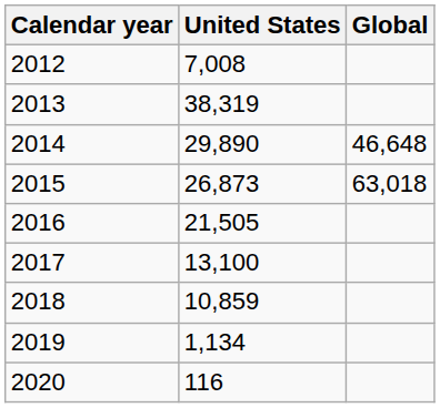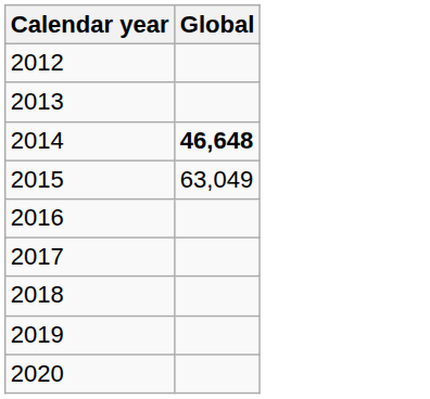- column: United States | 7,008 | 38,319 | 29,890 | 26,873 | 21,505 | 13,100 | 10,859 | 1,134 | 116
2014 | Global: normal -> bold
2015 | Global: 63,018 -> 63,049
